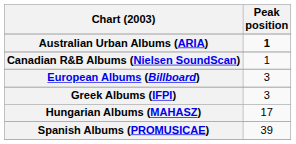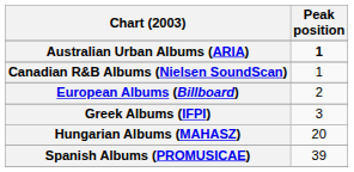European Albums (Billboard) | Peak position: 3 -> 2
Hungarian Albums (MAHASZ) | Peak position: 17 -> 20
